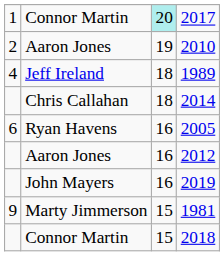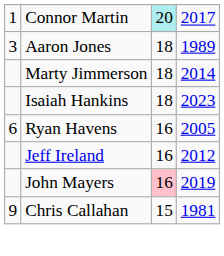- row: 2 | Aaron Jones | 19 | 2010
1989 | column 1: 4 -> 3
1989 | column 2: Jeff Ireland -> Aaron Jones
2014 | column 2: Chris Callahan -> Marty Jimmerson
+ row: Isaiah Hankins | 18 | 2023
2012 | column 2: Aaron Jones -> Jeff Ireland
2019 | column 3: no background -> pink background
1981 | column 2: Marty Jimmerson -> Chris Callahan
- row: Connor Martin | 15 | 2018
